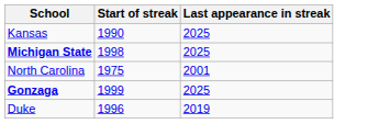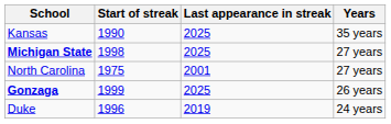+ column: Years | 35 years | 27 years | 27 years | 26 years | 24 years
